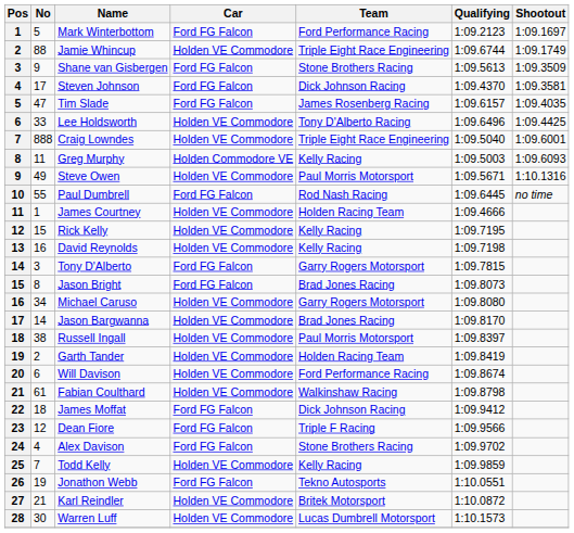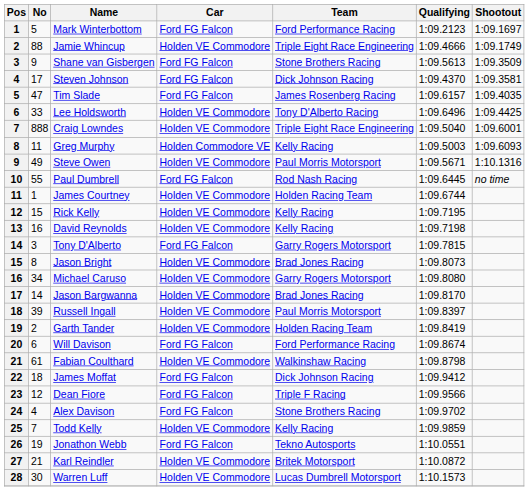Jamie Whincup | Qualifying: 1:09.6744 -> 1:09.4666
James Courtney | Qualifying: 1:09.4666 -> 1:09.6744
Jason Bright | Car: Ford FG Falcon -> Holden VE Commodore
Russell Ingall | No: 38 -> 39
Will Davison | Car: Holden VE Commodore -> Ford FG Falcon
